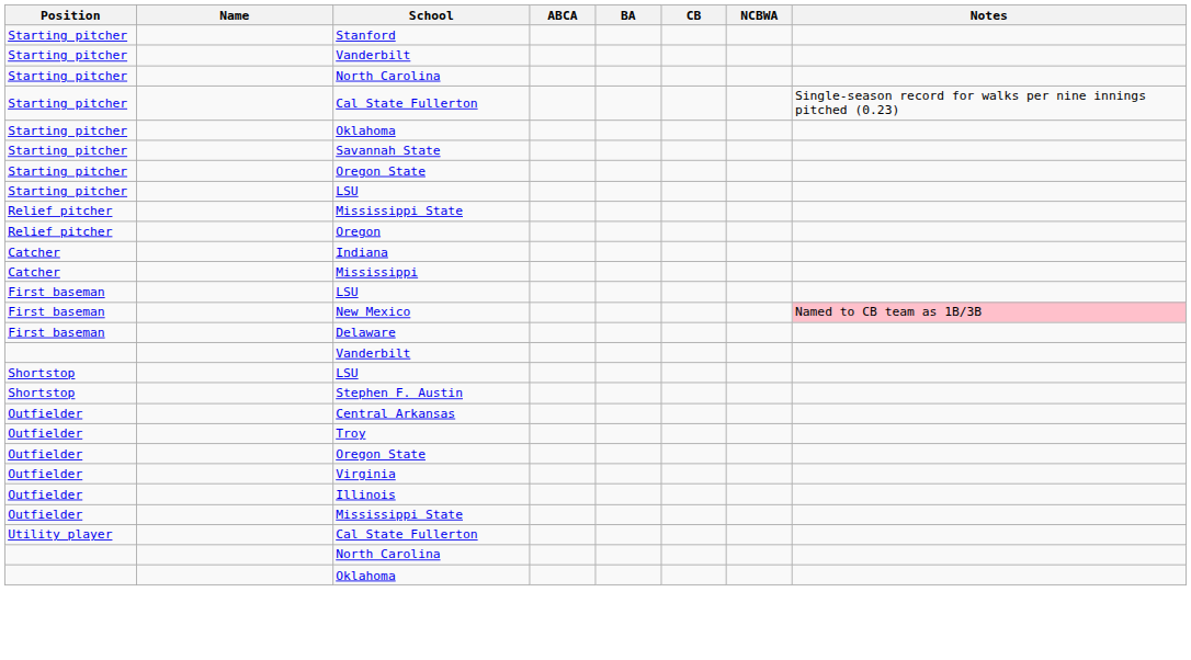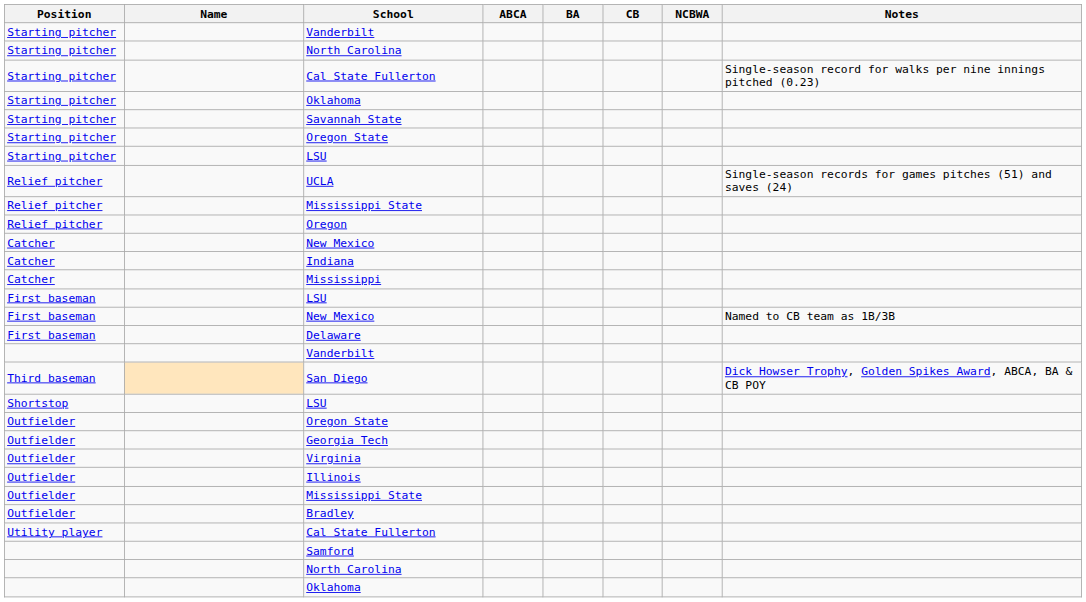- row: Starting pitcher | Stanford
+ row: Relief pitcher | UCLA | Single-season records for games pitches (51) and saves (24)
+ row: Catcher | New Mexico
First baseman / New Mexico | Notes: pink background -> no background
+ row: Third baseman | San Diego | Dick Howser Trophy, Golden Spikes Award, ABCA, BA & CB POY
- row: Shortstop | Stephen F. Austin
- row: Outfielder | Central Arkansas
- row: Outfielder | Troy
+ row: Outfielder | Georgia Tech
+ row: Outfielder | Bradley
+ row: Samford
